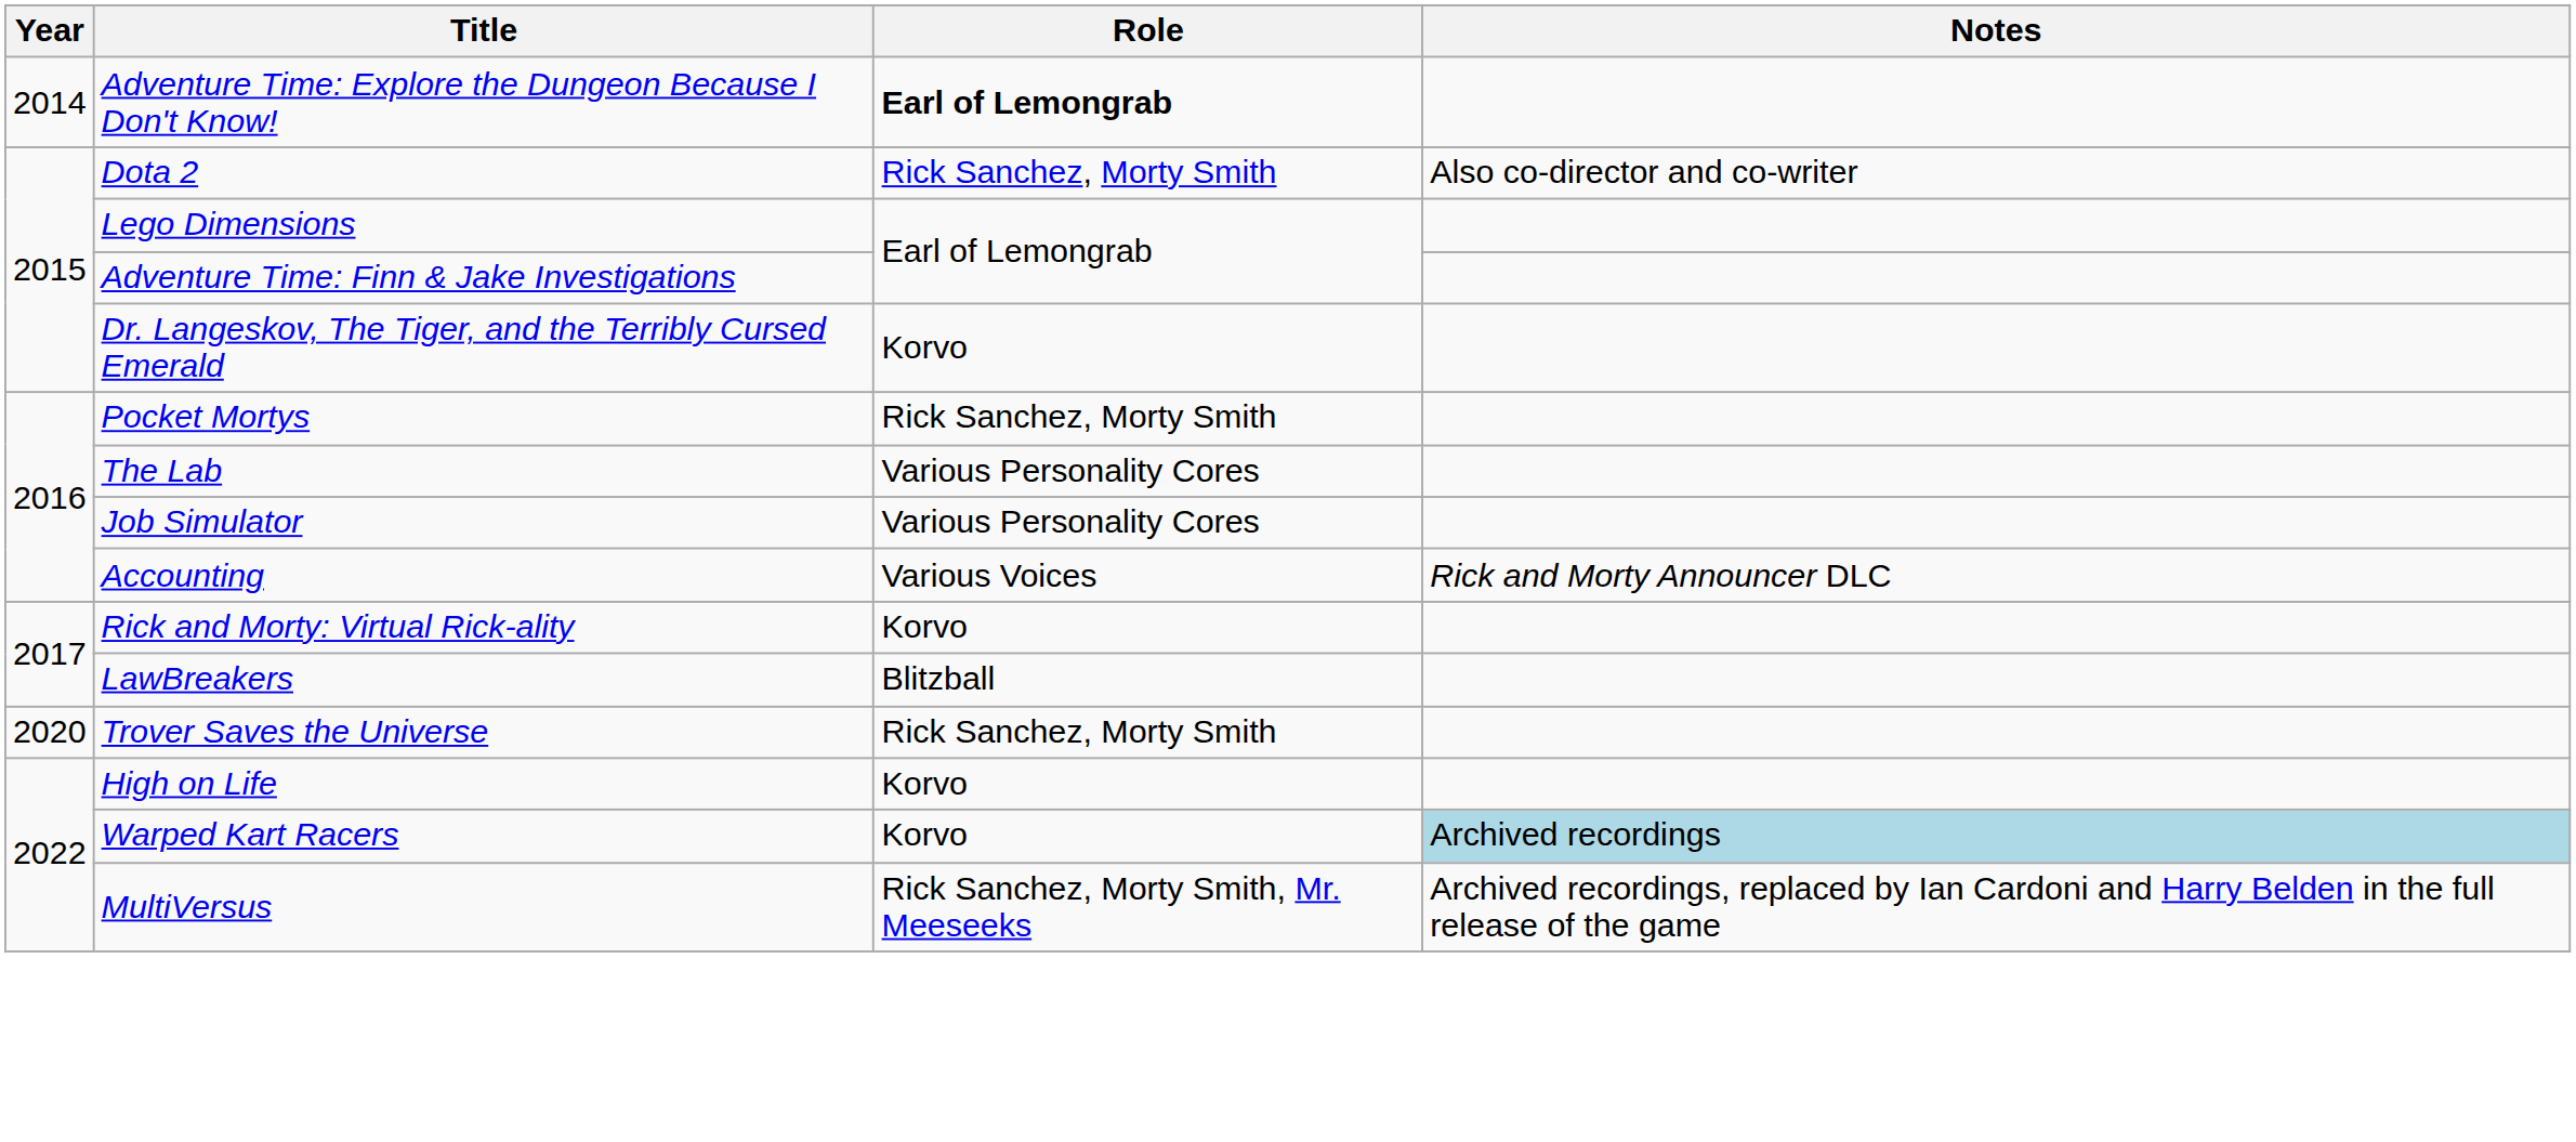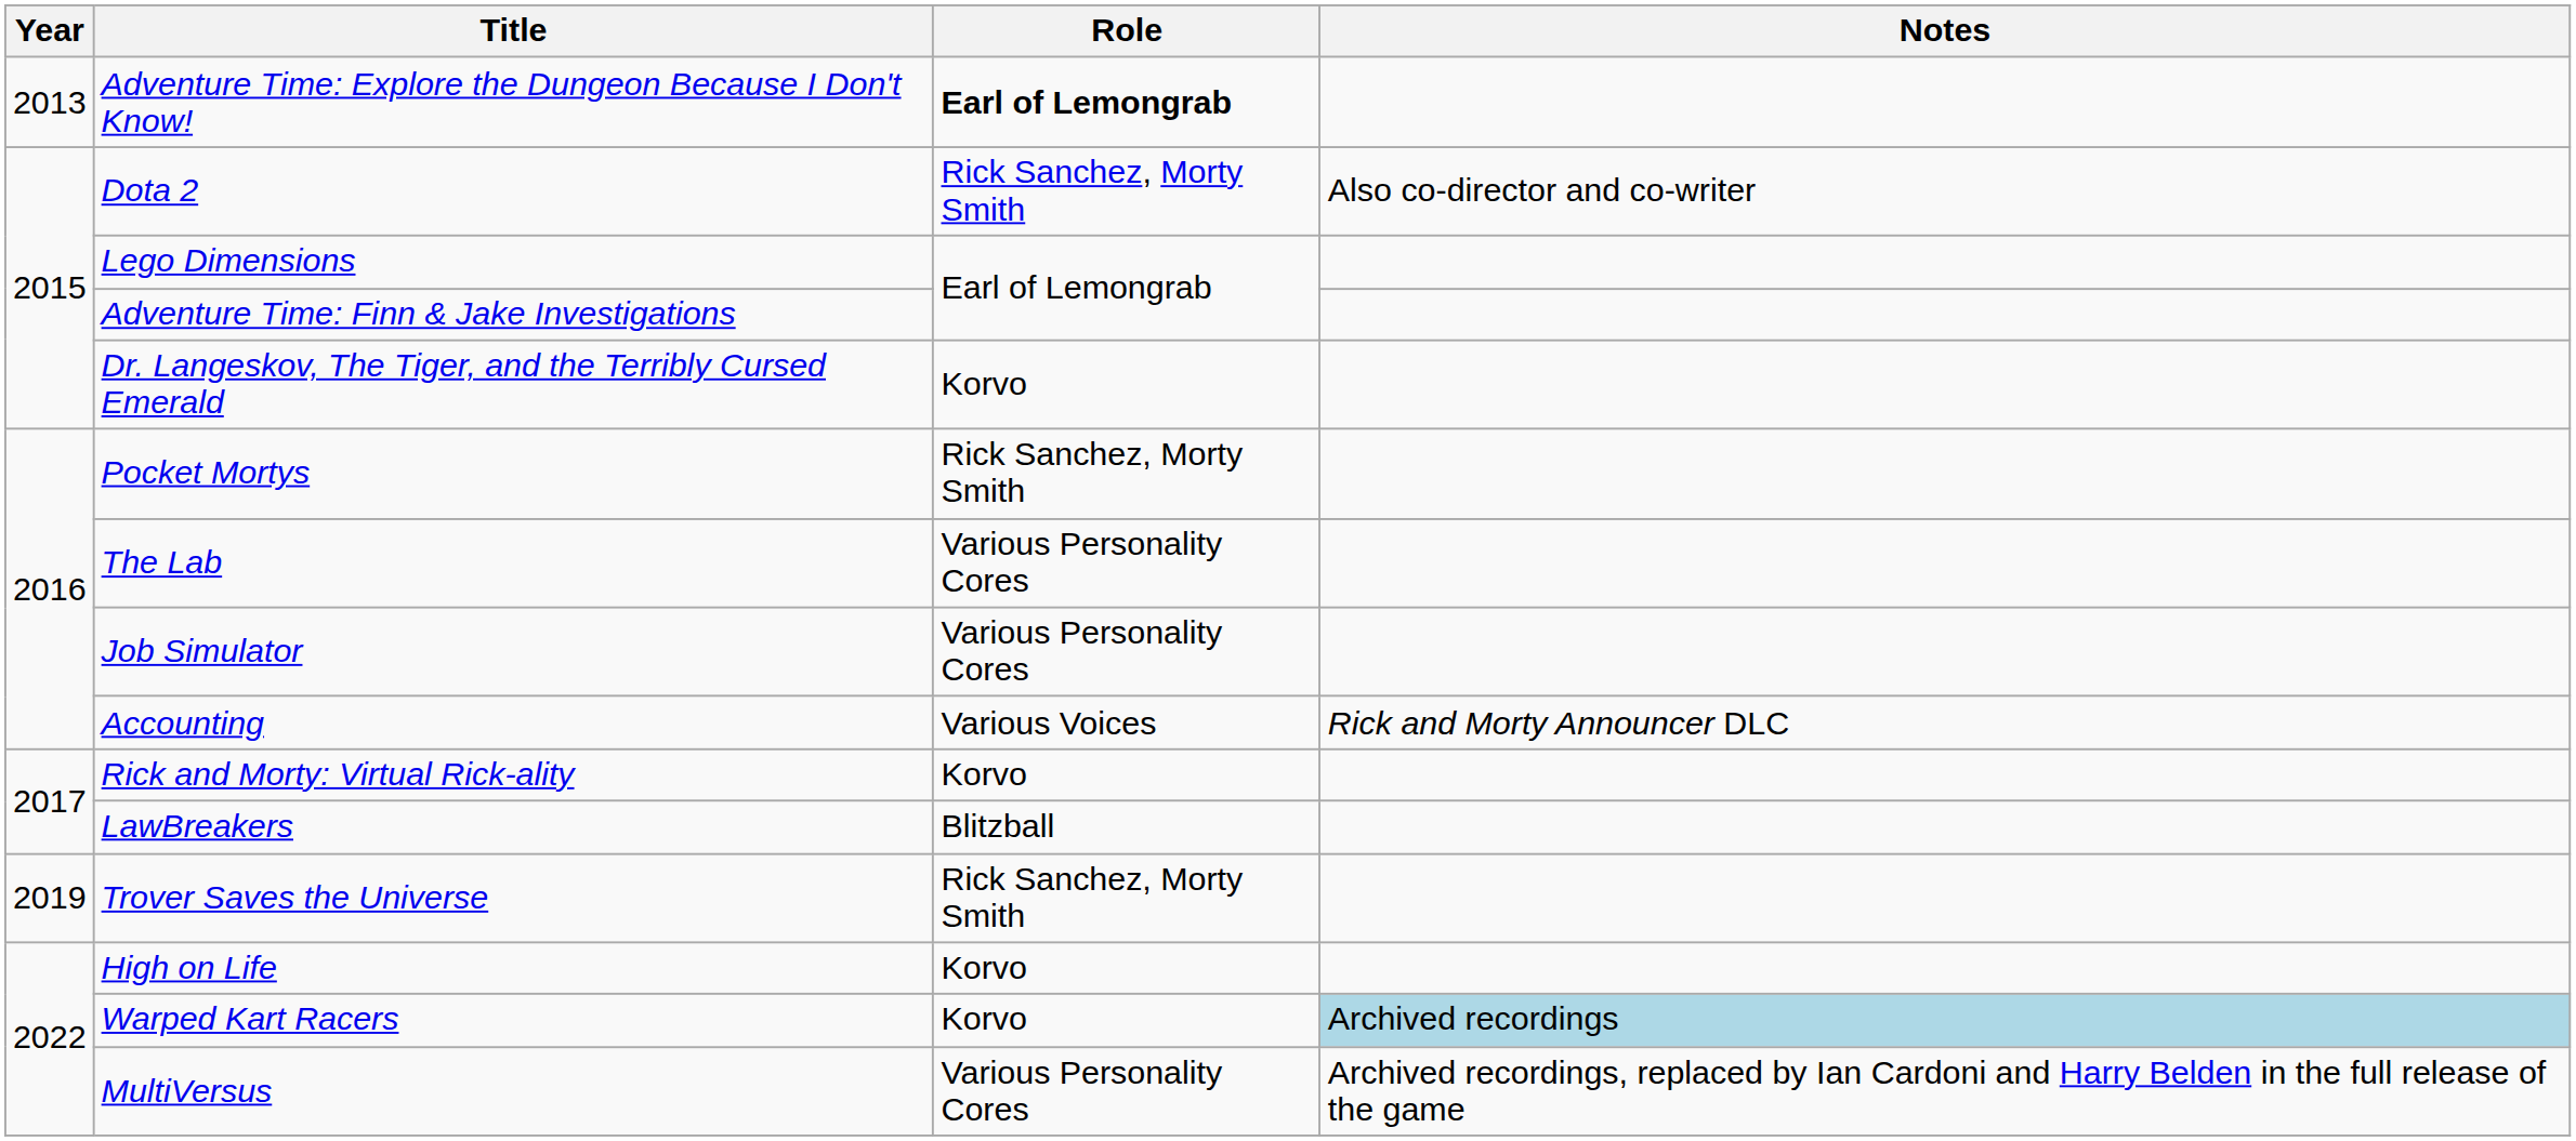Adventure Time: Explore the Dungeon Because I Don't Know! | Year: 2014 -> 2013
Trover Saves the Universe | Year: 2020 -> 2019
MultiVersus | Role: Rick Sanchez, Morty Smith, Mr. Meeseeks -> Various Personality Cores
